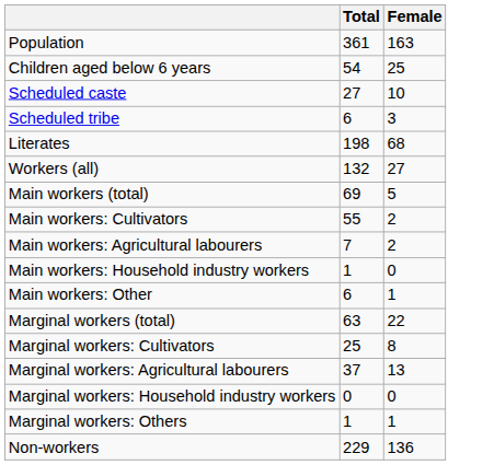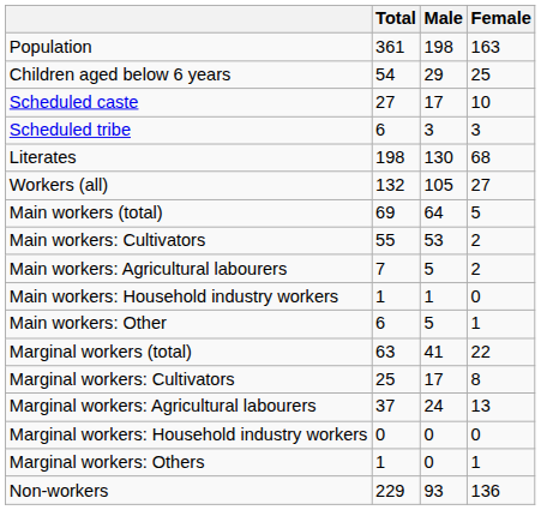+ column: Male | 198 | 29 | 17 | 3 | 130 | 105 | 64 | 53 | 5 | 1 | 5 | 41 | 17 | 24 | 0 | 0 | 93
